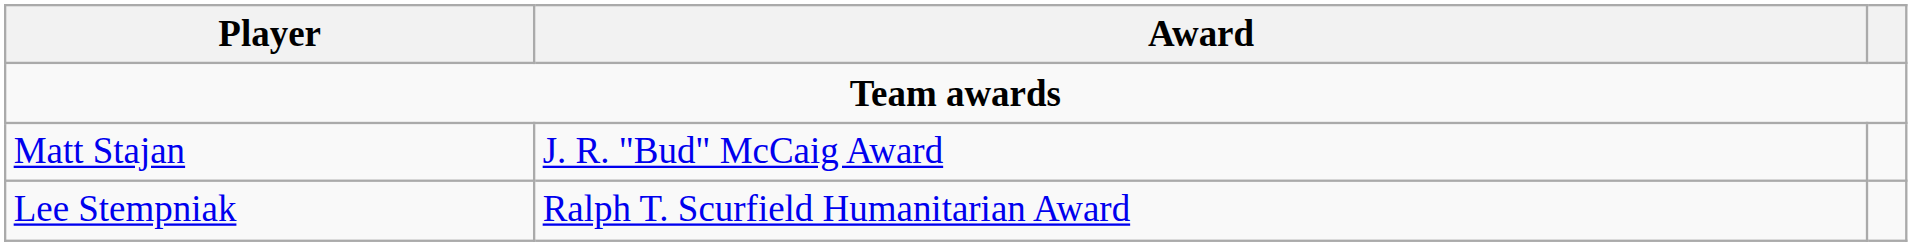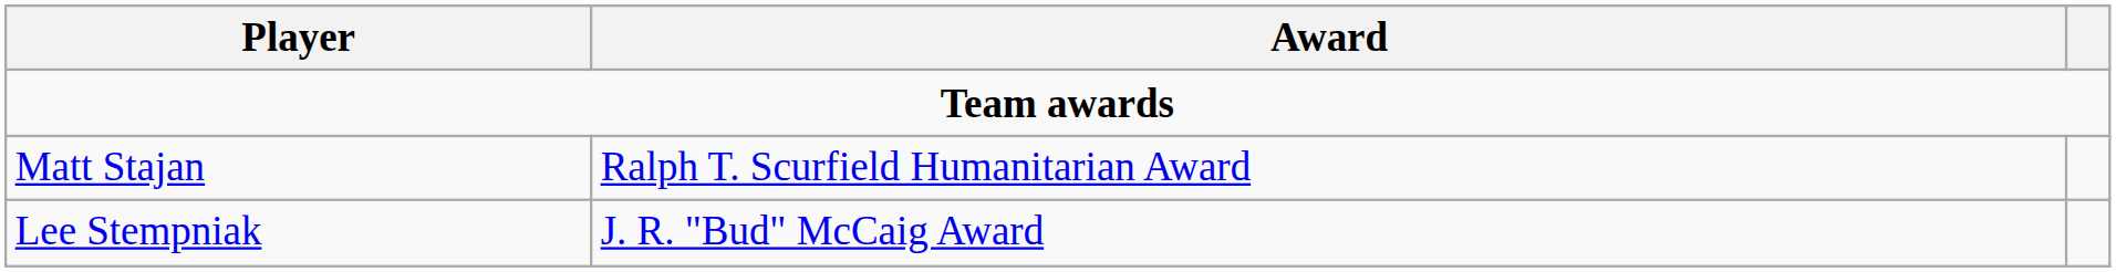Matt Stajan | Award: J. R. "Bud" McCaig Award -> Ralph T. Scurfield Humanitarian Award
Lee Stempniak | Award: Ralph T. Scurfield Humanitarian Award -> J. R. "Bud" McCaig Award
